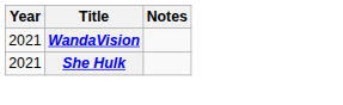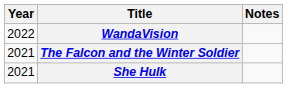WandaVision | Year: 2021 -> 2022
+ row: 2021 | The Falcon and the Winter Soldier
